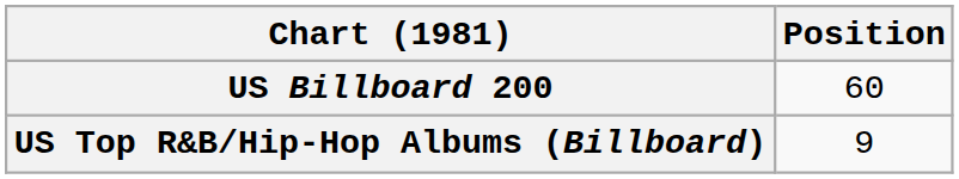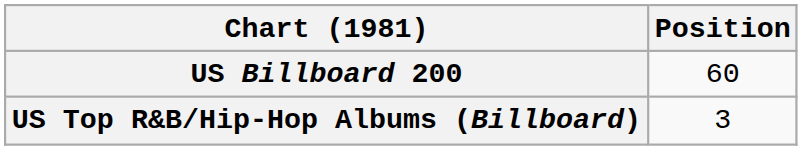US Top R&B/Hip-Hop Albums (Billboard) | Position: 9 -> 3
